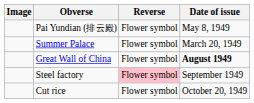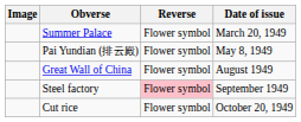rows swapped: Summer Palace <-> Pai Yundian (排云殿)
Great Wall of China | Date of issue: bold -> normal
